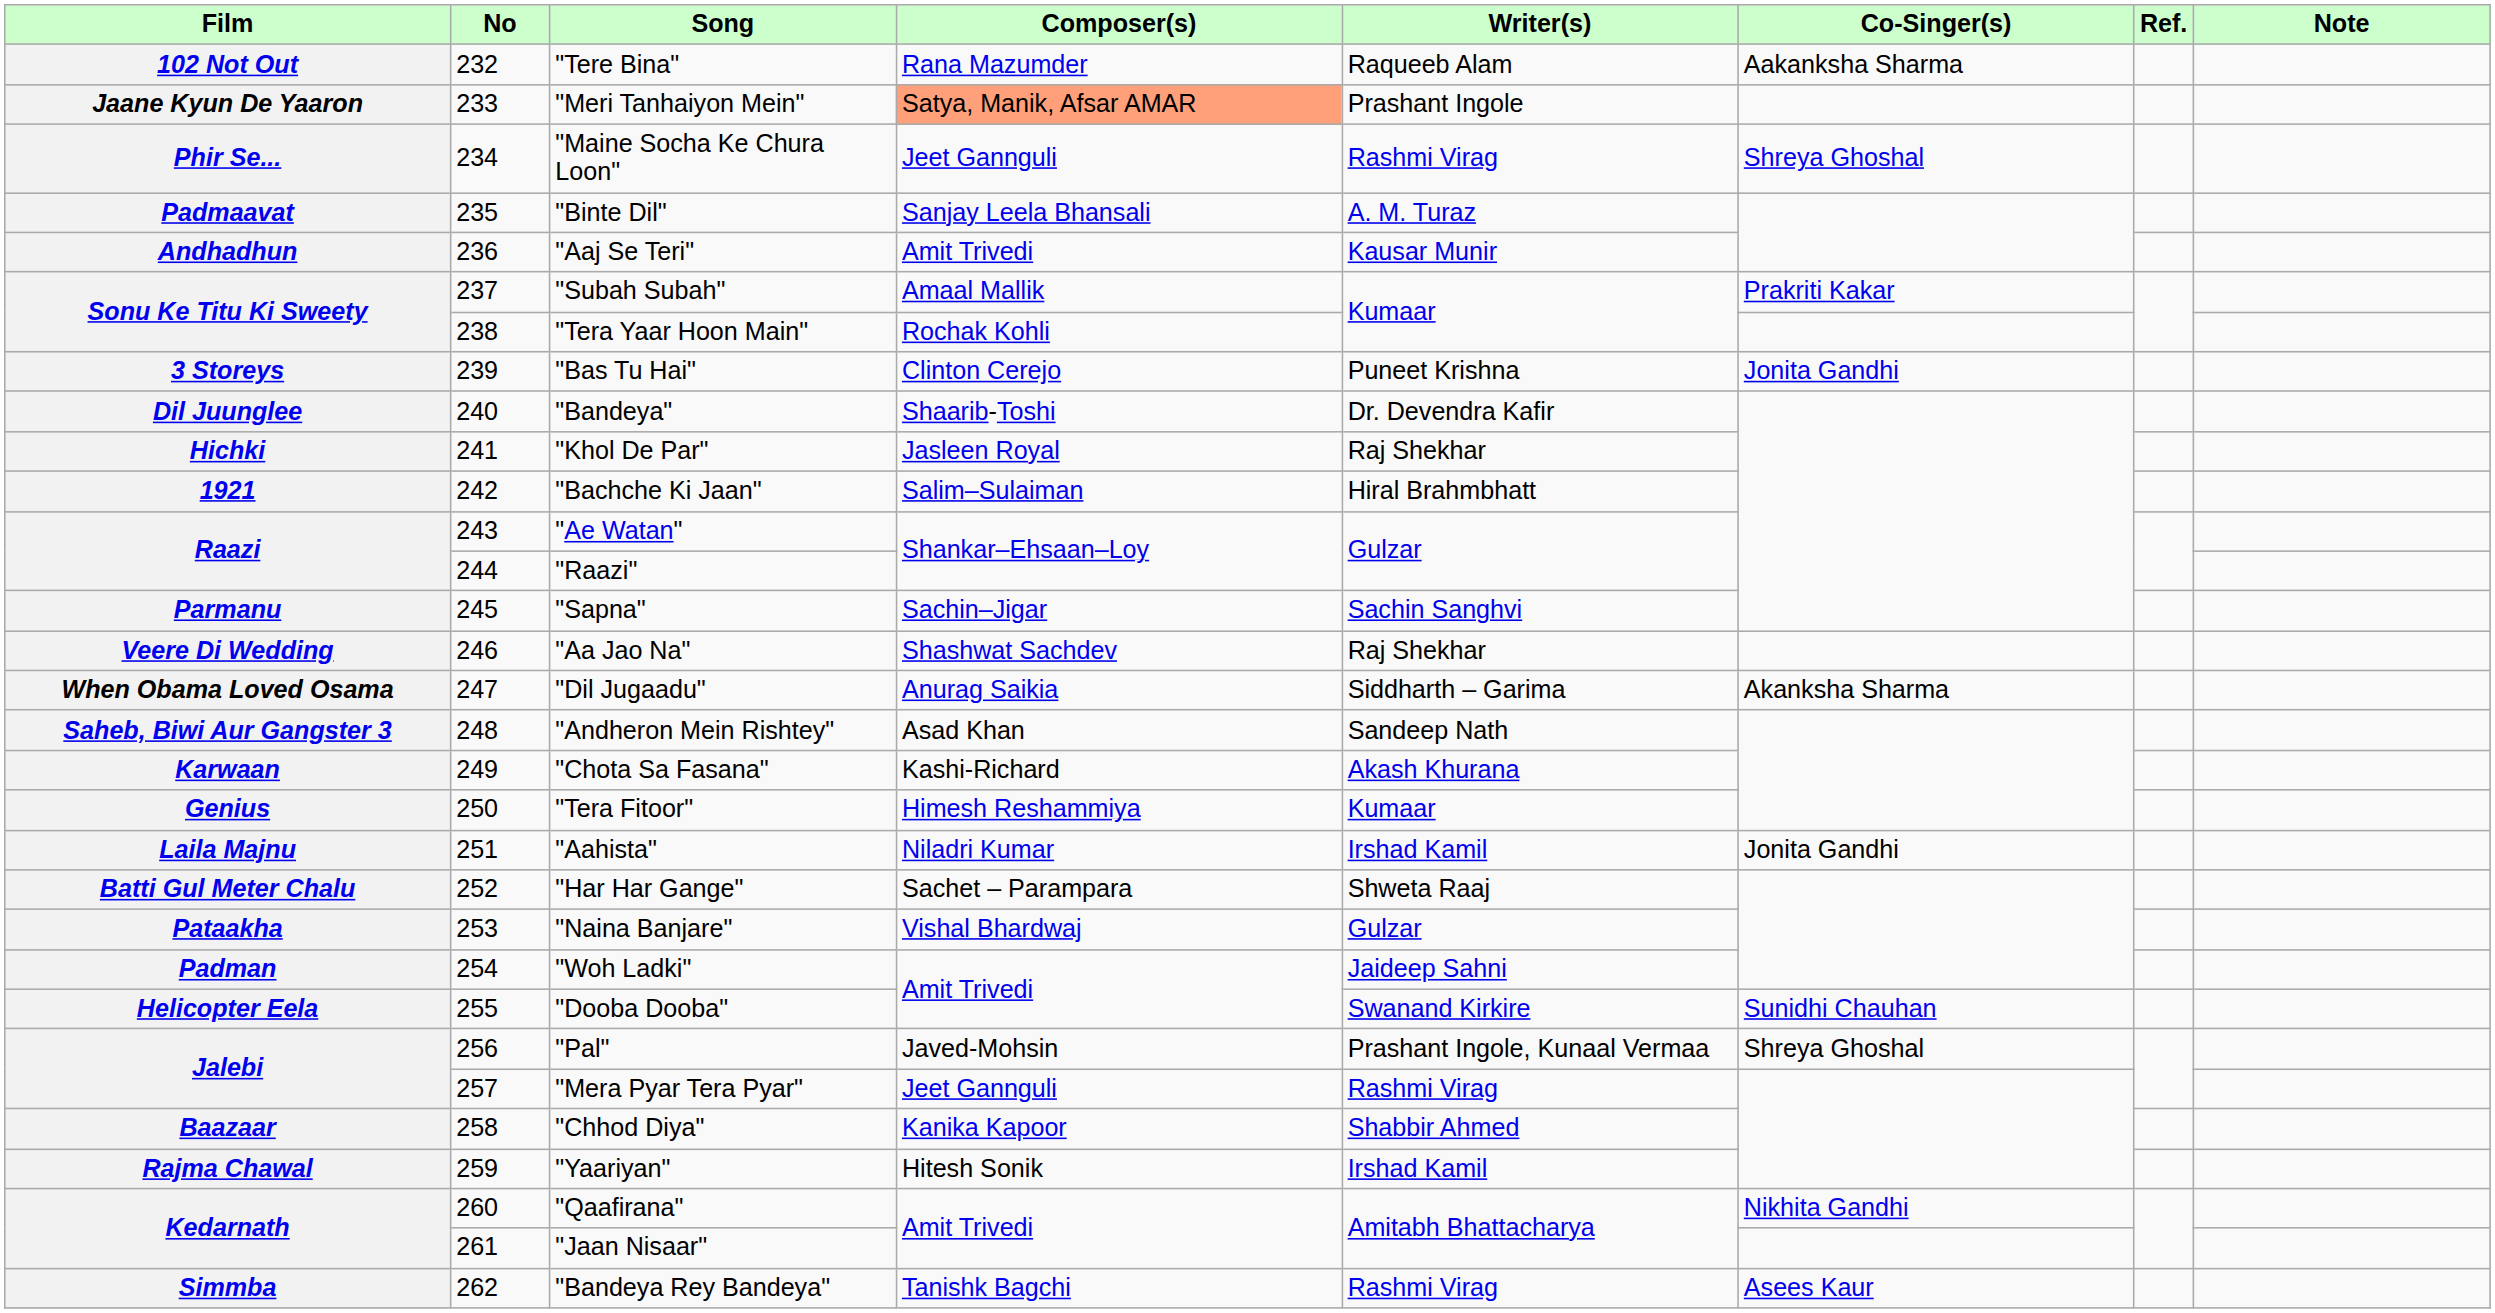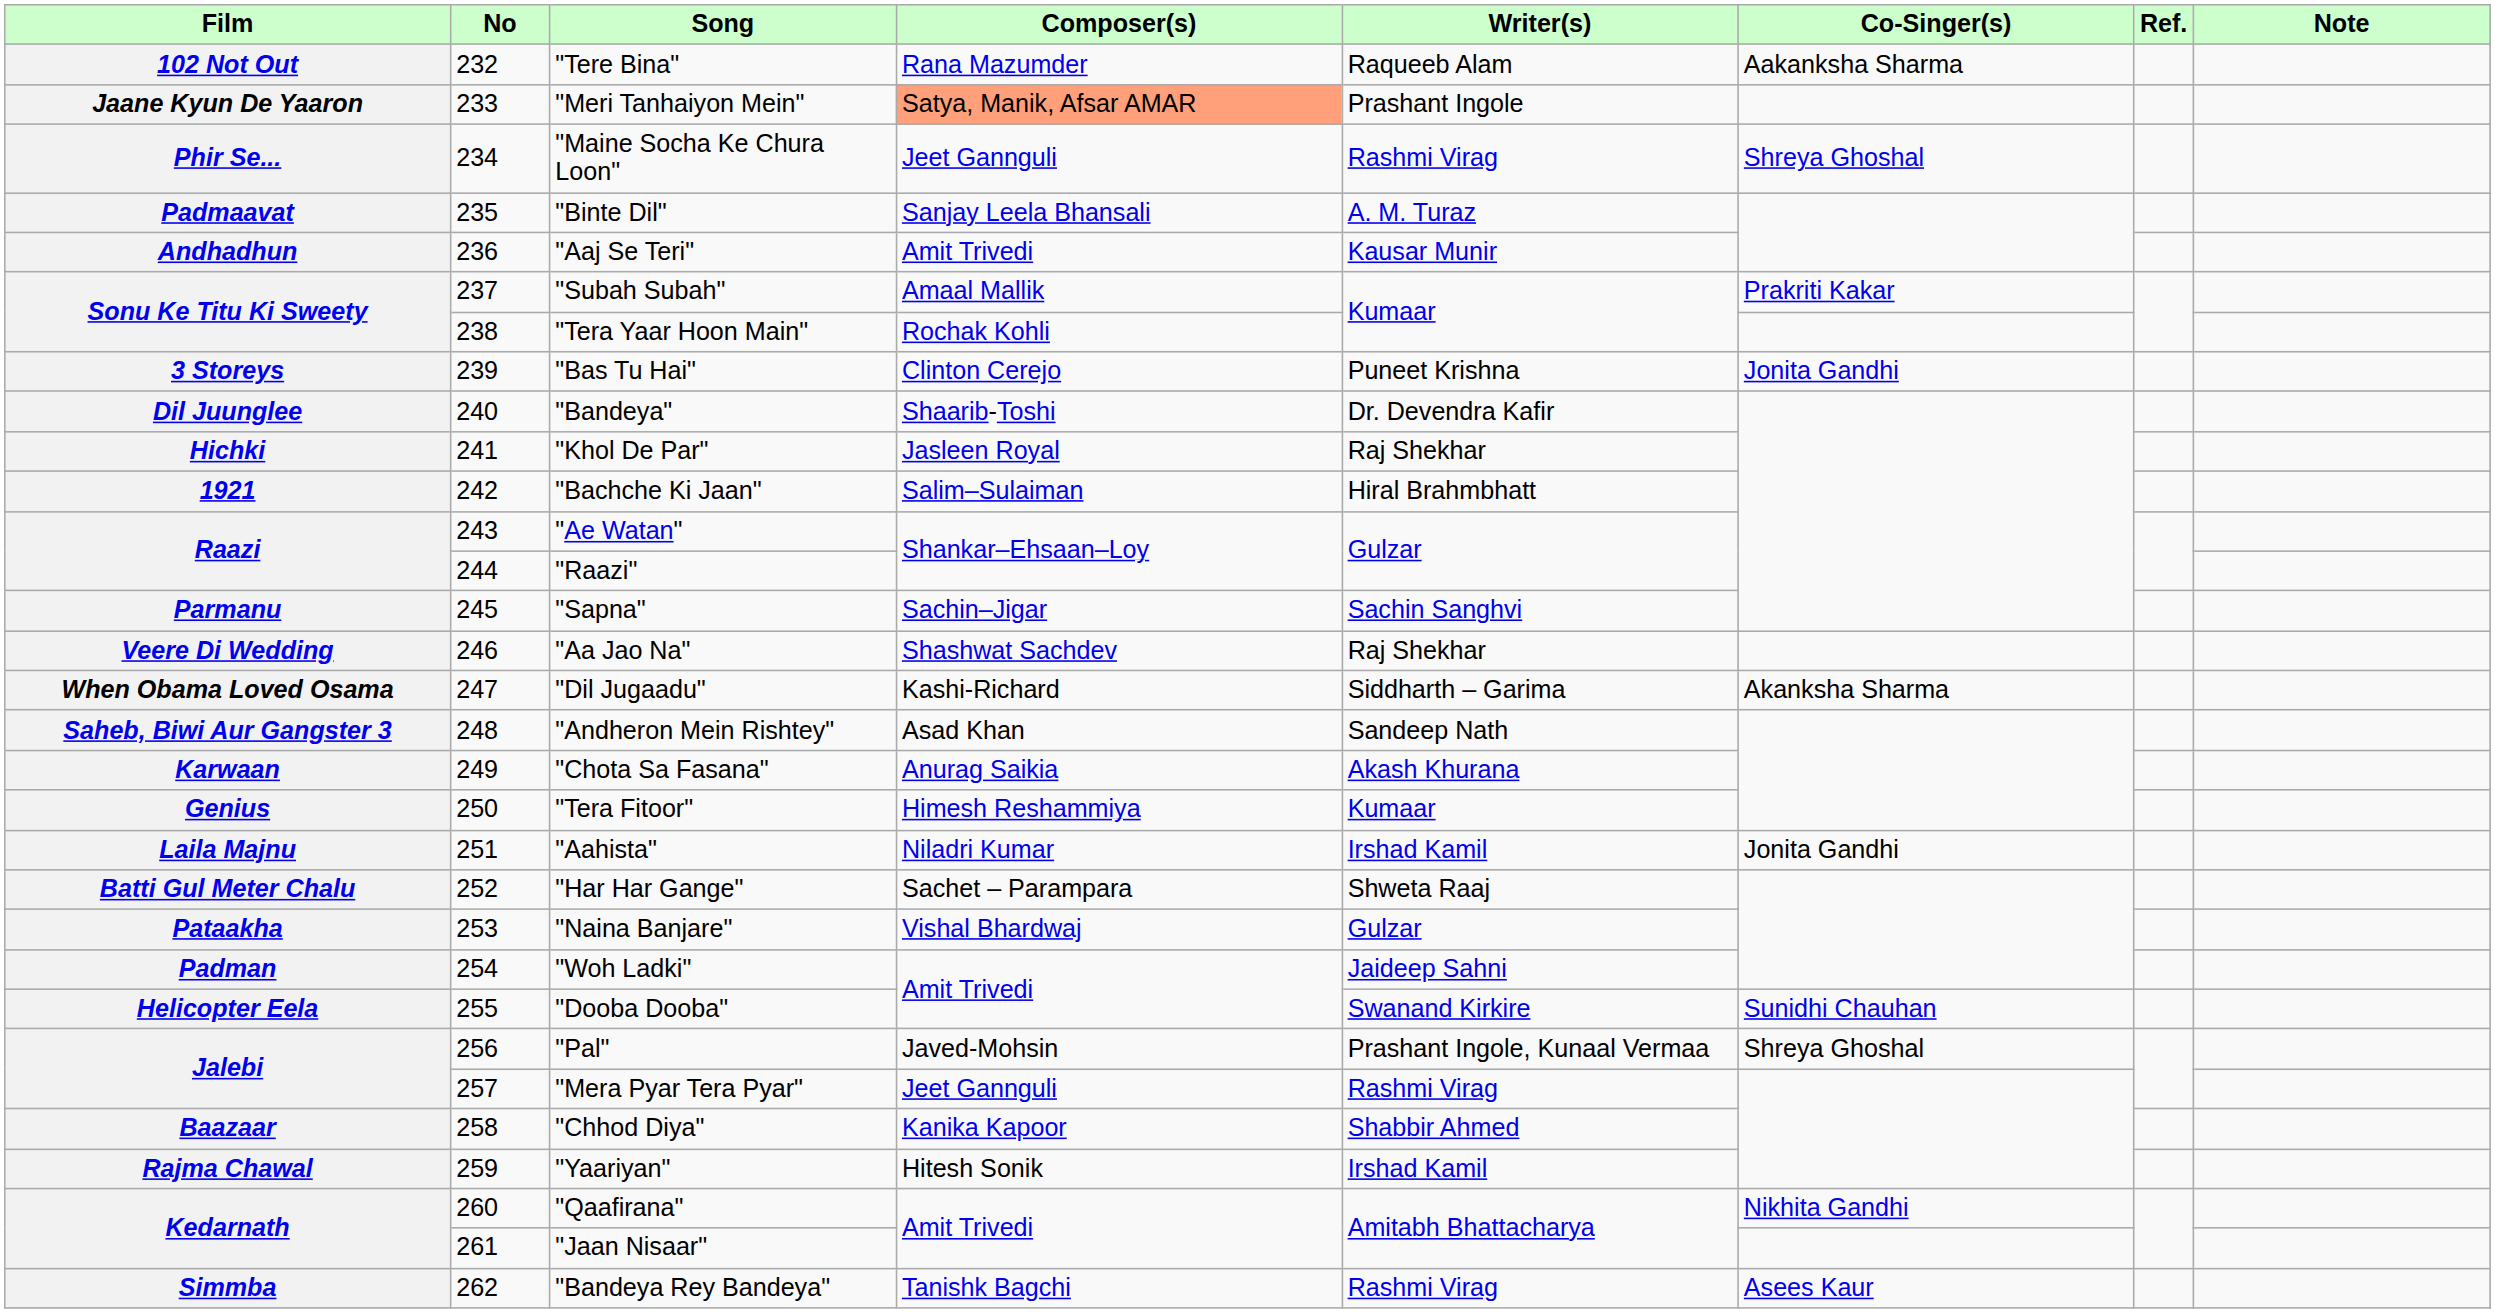"Dil Jugaadu" | Composer(s): Anurag Saikia -> Kashi-Richard
"Chota Sa Fasana" | Composer(s): Kashi-Richard -> Anurag Saikia
